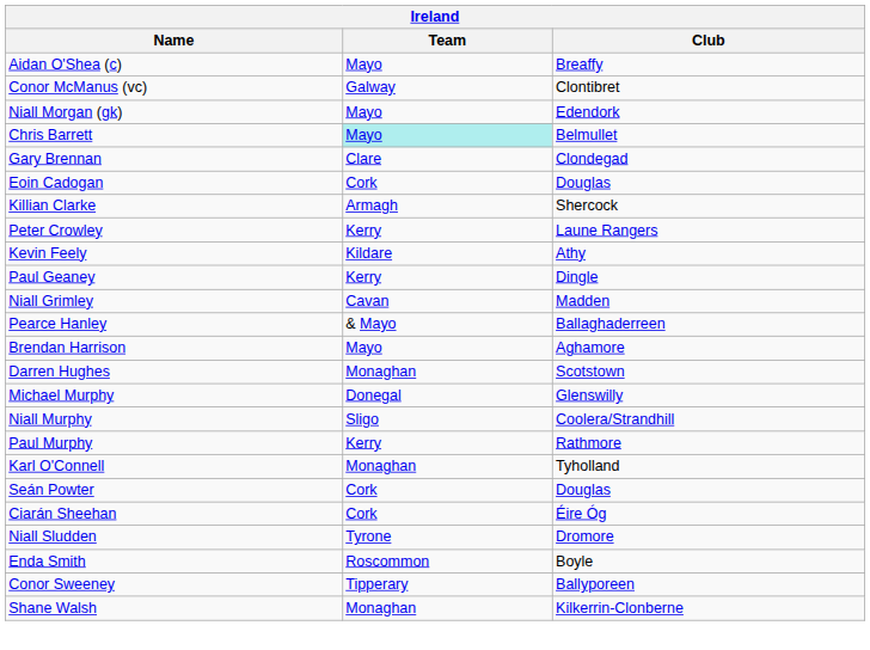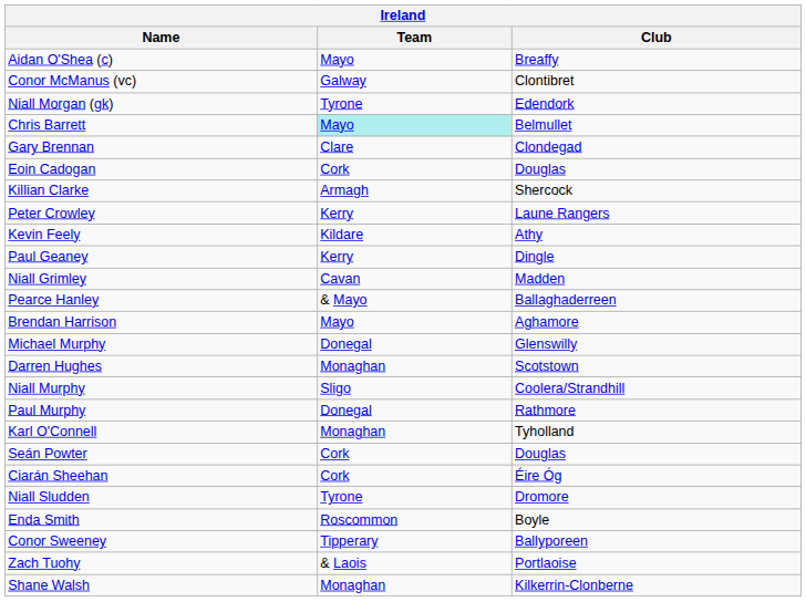Niall Morgan (gk) | Team: Mayo -> Tyrone
rows swapped: Darren Hughes <-> Michael Murphy
Paul Murphy | Team: Kerry -> Donegal
+ row: Zach Tuohy | & Laois | Portlaoise
